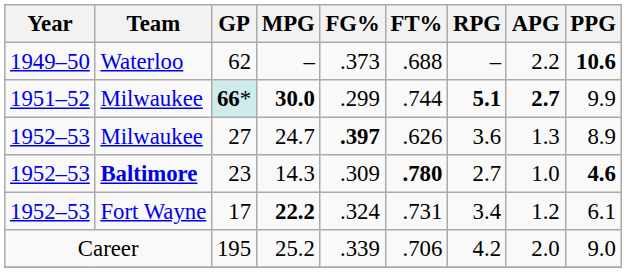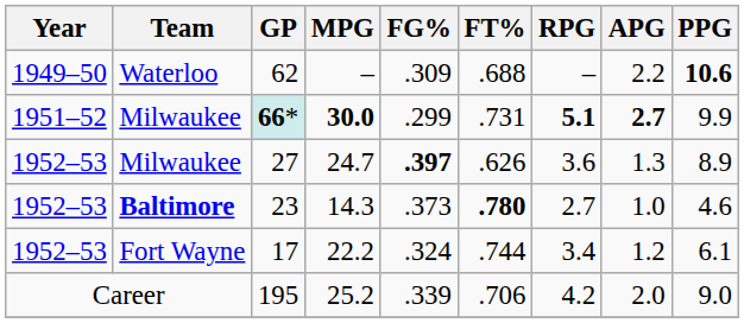62 | FG%: .373 -> .309
66* | FT%: .744 -> .731
23 | FG%: .309 -> .373
23 | PPG: bold -> normal
17 | MPG: bold -> normal
17 | FT%: .731 -> .744
